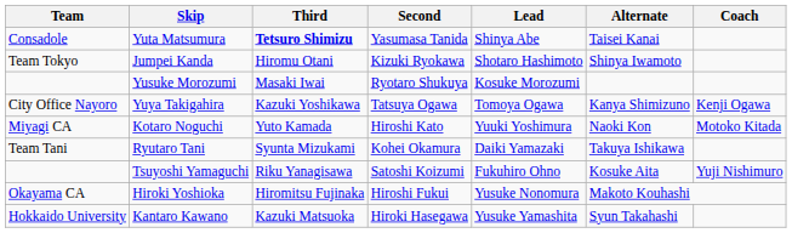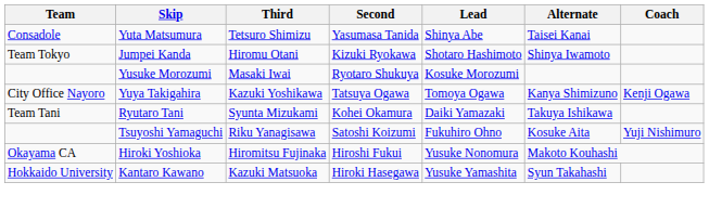Yuta Matsumura | Third: bold -> normal
- row: Miyagi CA | Kotaro Noguchi | Yuto Kamada | Hiroshi Kato | Yuuki Yoshimura | Naoki Kon | Motoko Kitada
